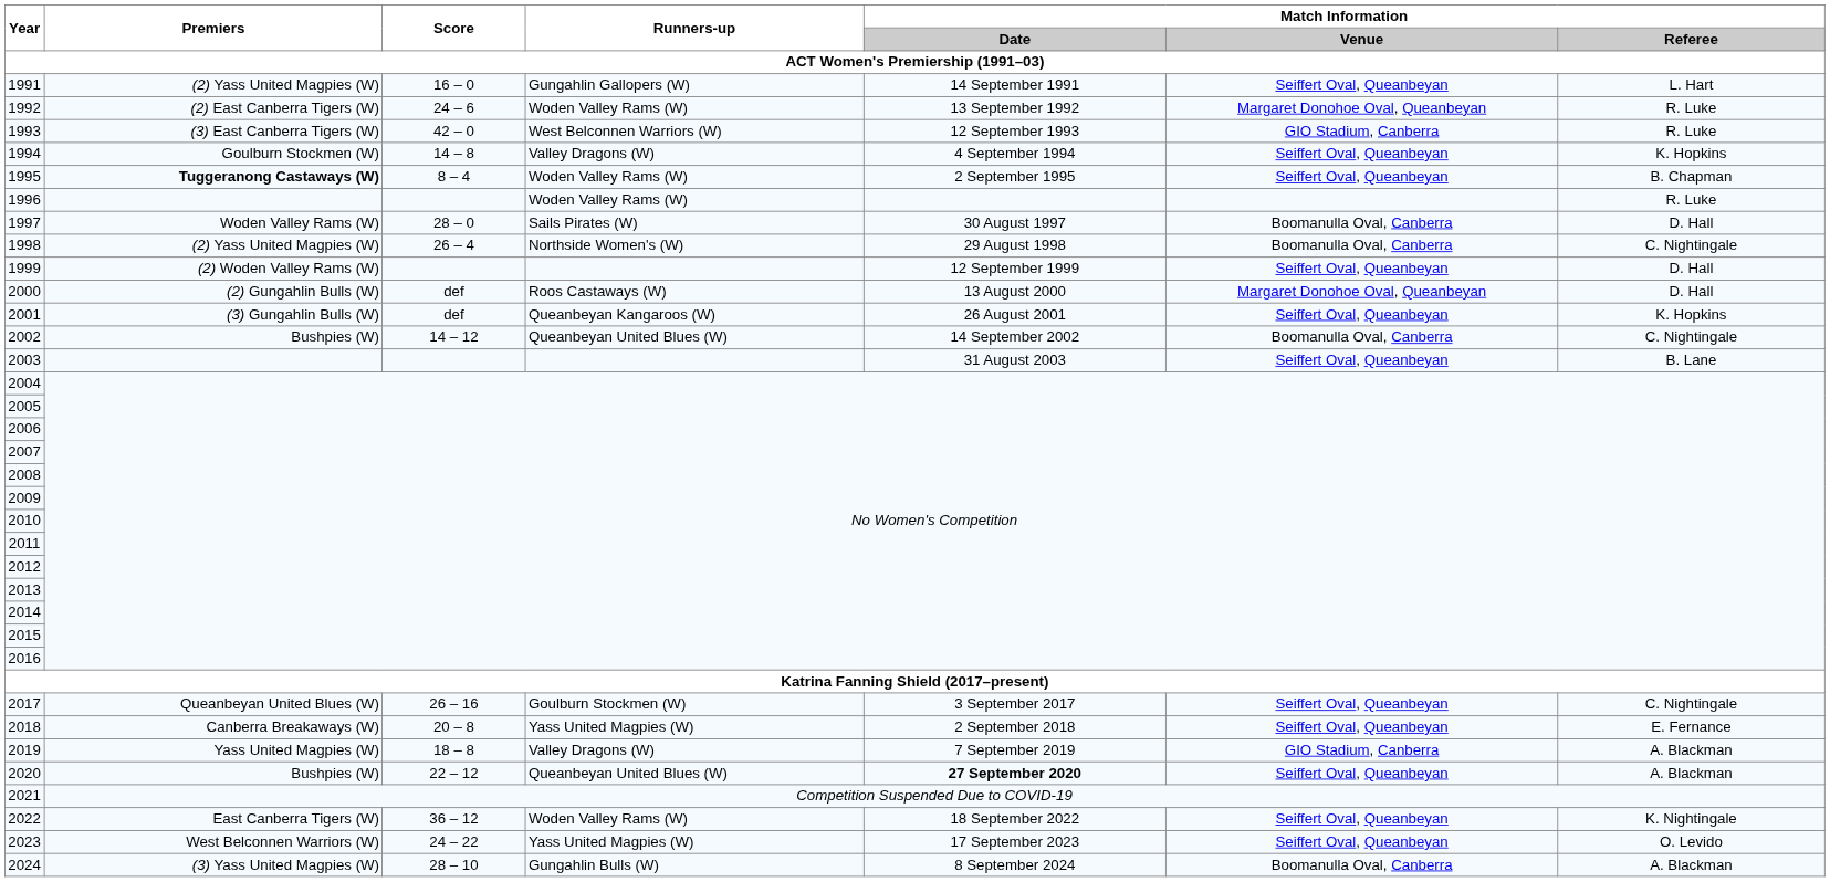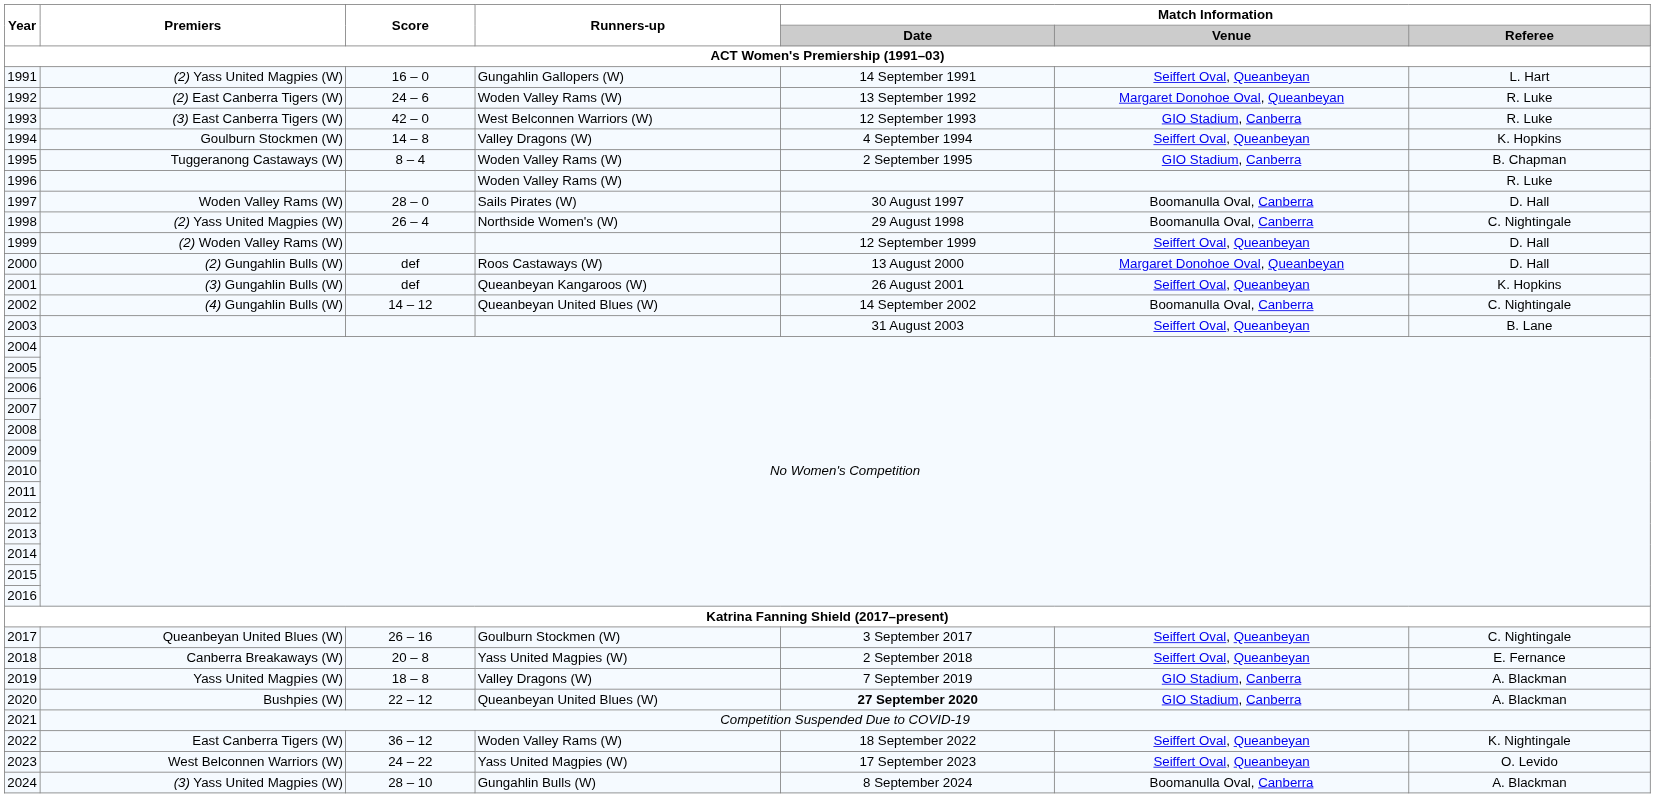1995 | Premiers: bold -> normal
1995 | Match Information / Venue: Seiffert Oval, Queanbeyan -> GIO Stadium, Canberra
2002 | Premiers: Bushpies (W) -> (4) Gungahlin Bulls (W)
2020 | Match Information / Venue: Seiffert Oval, Queanbeyan -> GIO Stadium, Canberra
